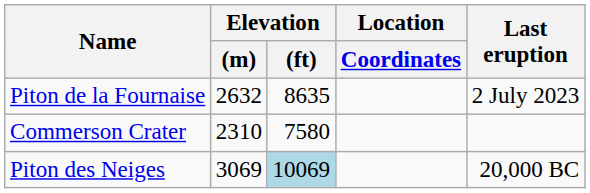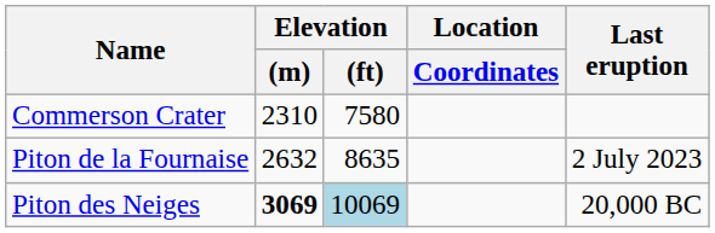rows swapped: Commerson Crater <-> Piton de la Fournaise
Piton des Neiges | Elevation / (m): normal -> bold
